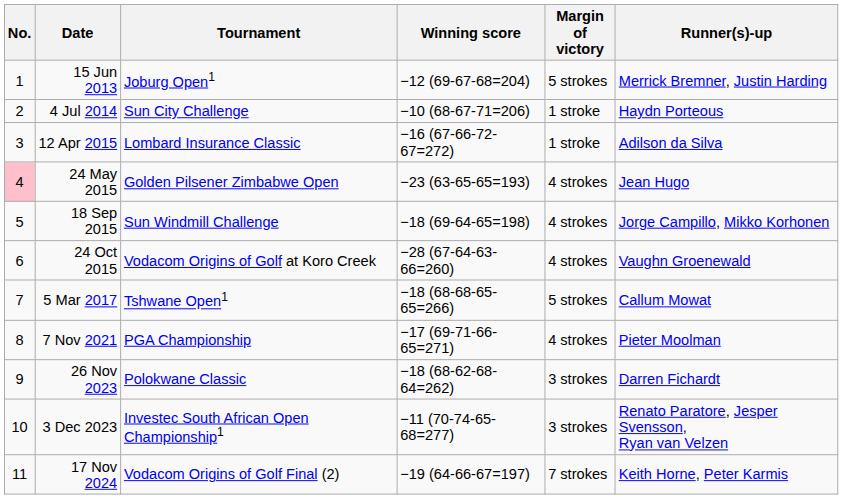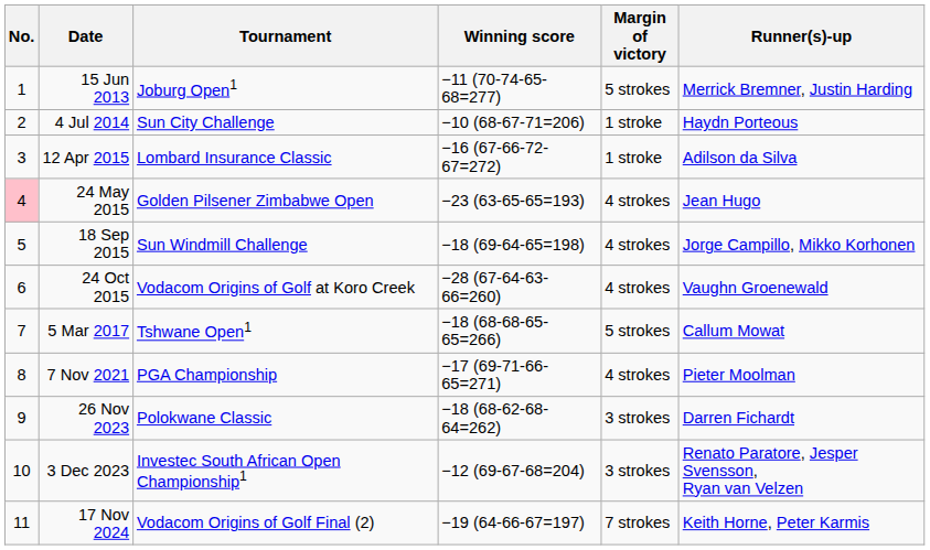15 Jun 2013 | Winning score: −12 (69-67-68=204) -> −11 (70-74-65-68=277)
3 Dec 2023 | Winning score: −11 (70-74-65-68=277) -> −12 (69-67-68=204)
